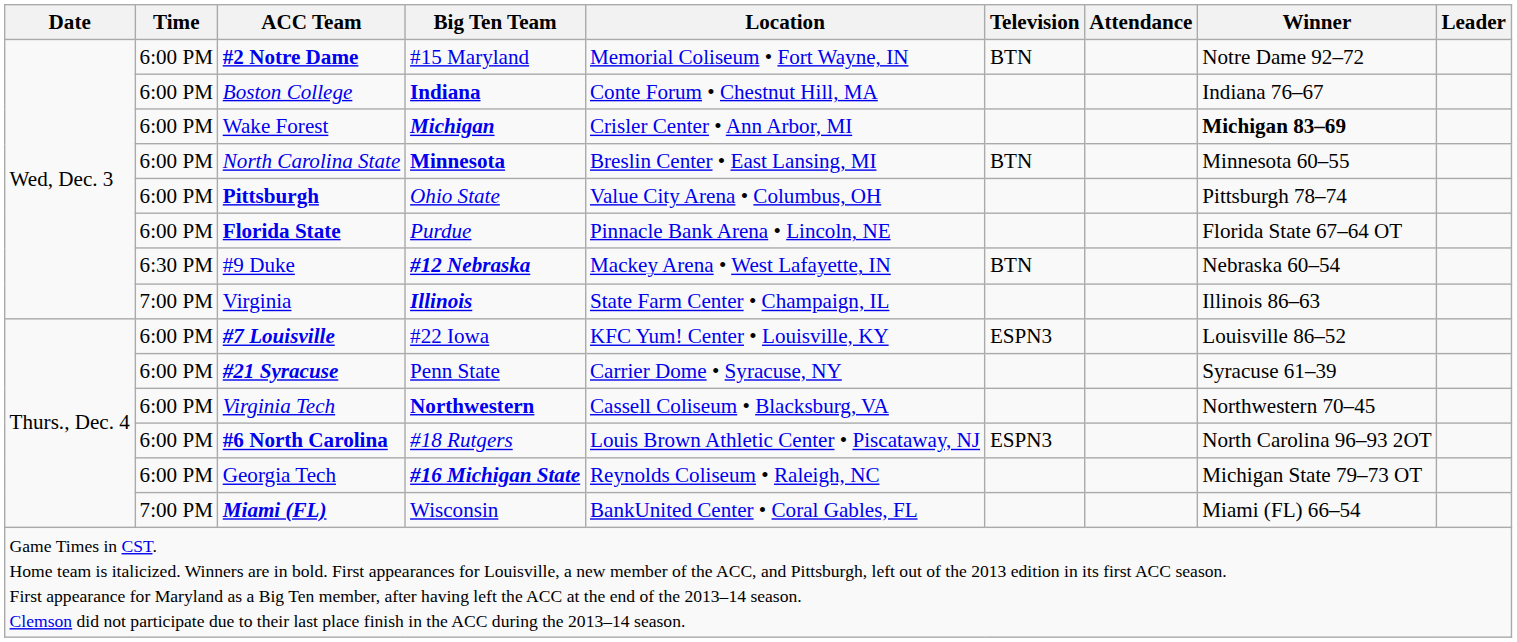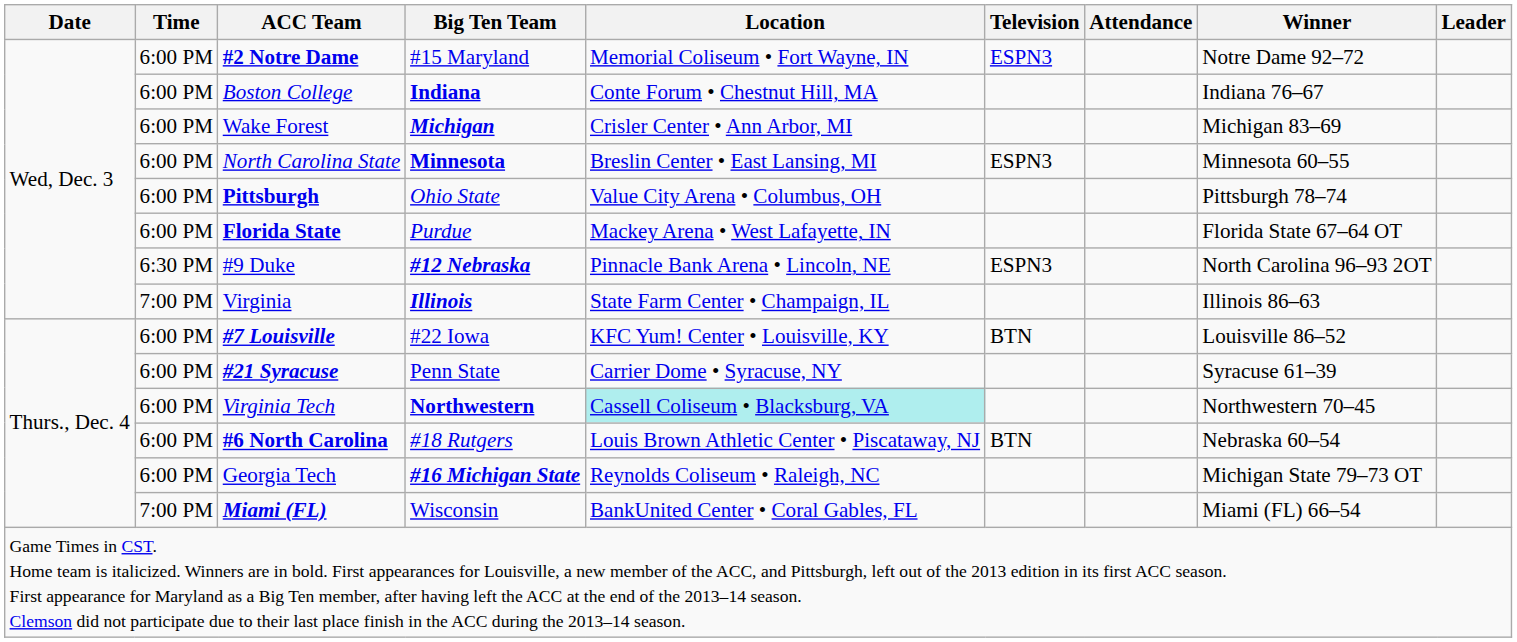#2 Notre Dame | Television: BTN -> ESPN3
Wake Forest | Winner: bold -> normal
North Carolina State | Television: BTN -> ESPN3
Florida State | Location: Pinnacle Bank Arena • Lincoln, NE -> Mackey Arena • West Lafayette, IN
#9 Duke | Location: Mackey Arena • West Lafayette, IN -> Pinnacle Bank Arena • Lincoln, NE
#9 Duke | Television: BTN -> ESPN3
#9 Duke | Winner: Nebraska 60–54 -> North Carolina 96–93 2OT
#7 Louisville | Television: ESPN3 -> BTN
Virginia Tech | Location: no background -> paleturquoise background
#6 North Carolina | Television: ESPN3 -> BTN
#6 North Carolina | Winner: North Carolina 96–93 2OT -> Nebraska 60–54
